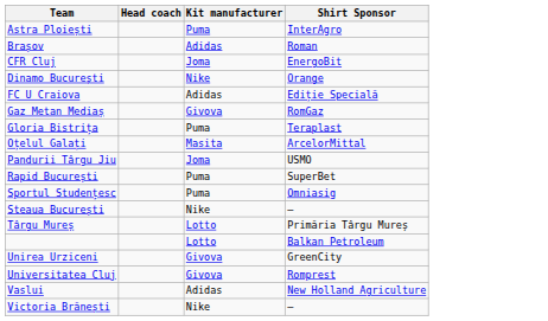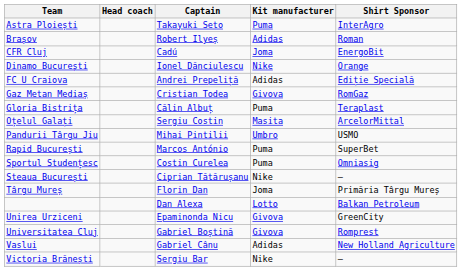+ column: Captain | Takayuki Seto | Robert Ilyeș | Cadú | Ionel Dănciulescu | Andrei Prepeliță | Cristian Todea | Călin Albuț | Sergiu Costin | Mihai Pintilii | Marcos António | Costin Curelea | Ciprian Tătărușanu | Florin Dan | Dan Alexa | Epaminonda Nicu | Gabriel Boștină | Gabriel Cânu | Sergiu Bar
Pandurii Târgu Jiu | Kit manufacturer: Joma -> Umbro
Târgu Mureș | Kit manufacturer: Lotto -> Joma
